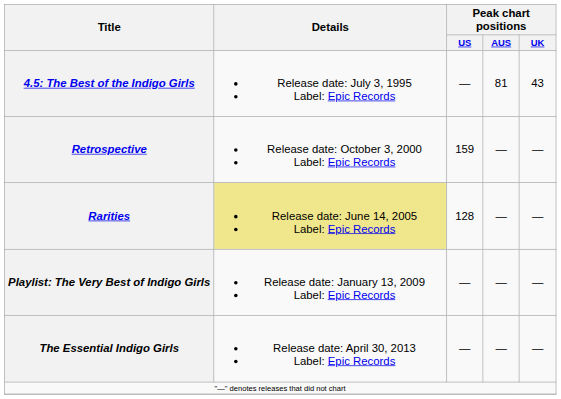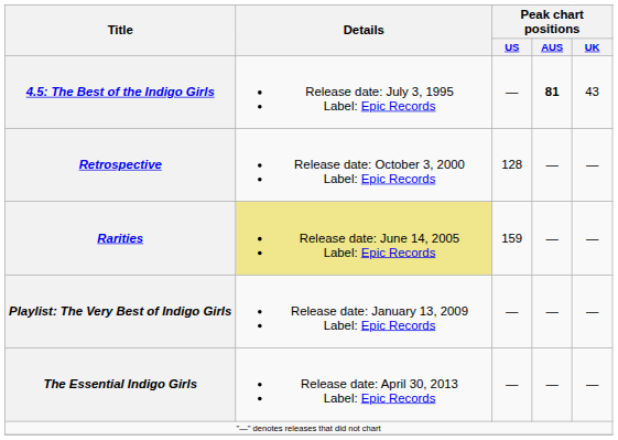4.5: The Best of the Indigo Girls | Peak chart positions / AUS: normal -> bold
Retrospective | Peak chart positions / US: 159 -> 128
Rarities | Peak chart positions / US: 128 -> 159
